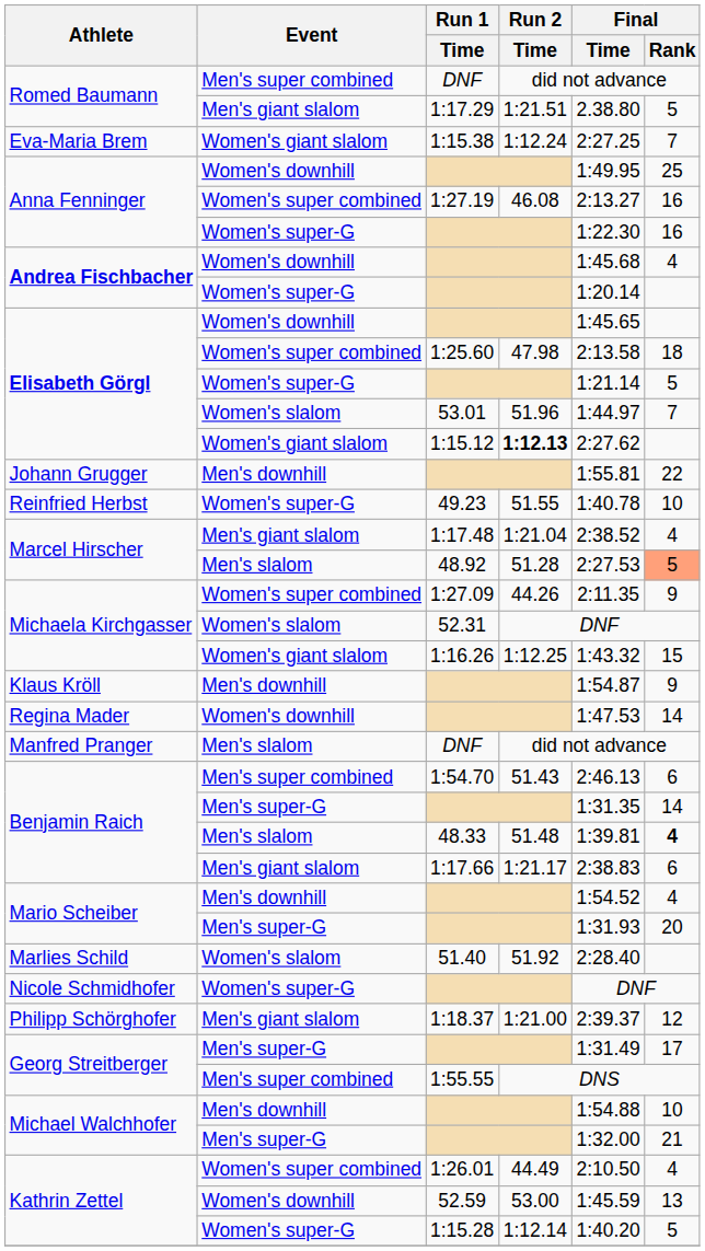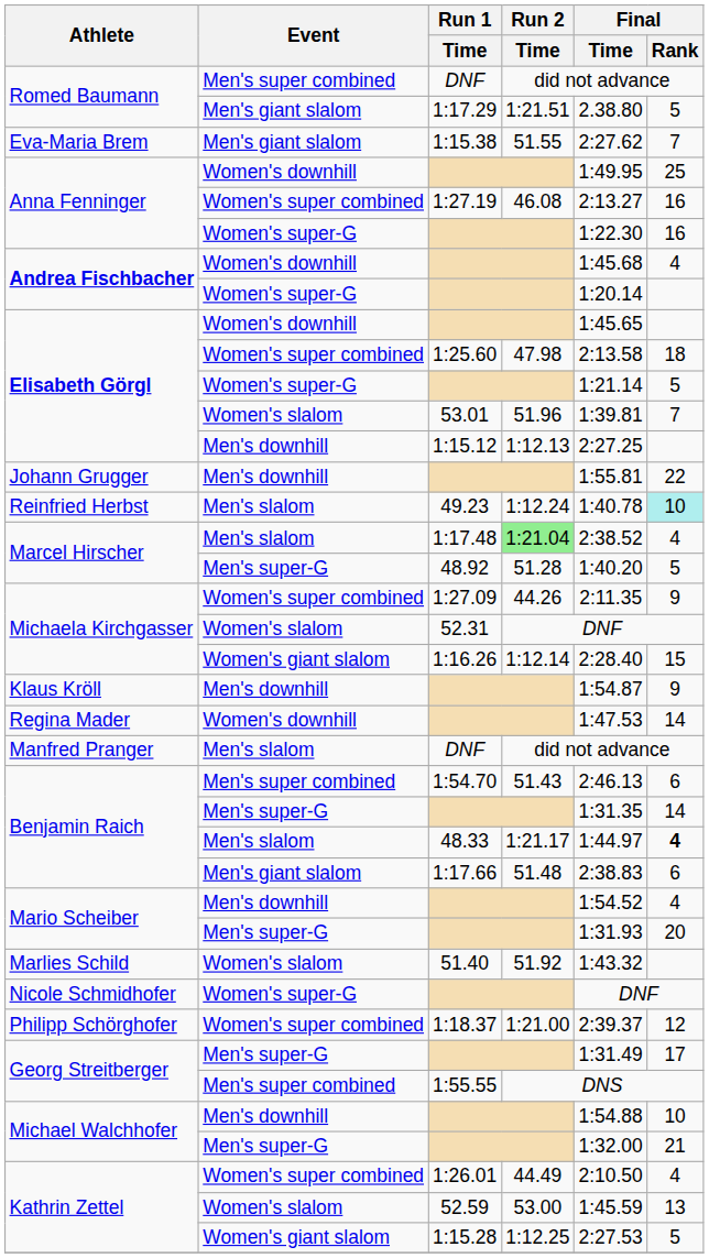1:15.38 | Event: Women's giant slalom -> Men's giant slalom
1:15.38 | Run 2 / Time: 1:12.24 -> 51.55
1:15.38 | Final / Time: 2:27.25 -> 2:27.62
53.01 | Final / Time: 1:44.97 -> 1:39.81
1:15.12 | Event: Women's giant slalom -> Men's downhill
1:15.12 | Run 2 / Time: bold -> normal
1:15.12 | Final / Time: 2:27.62 -> 2:27.25
49.23 | Event: Women's super-G -> Men's slalom
49.23 | Run 2 / Time: 51.55 -> 1:12.24
49.23 | Final / Rank: no background -> paleturquoise background
1:17.48 | Event: Men's giant slalom -> Men's slalom
1:17.48 | Run 2 / Time: no background -> lightgreen background
48.92 | Event: Men's slalom -> Men's super-G
48.92 | Final / Time: 2:27.53 -> 1:40.20
48.92 | Final / Rank: lightsalmon background -> no background
1:16.26 | Run 2 / Time: 1:12.25 -> 1:12.14
1:16.26 | Final / Time: 1:43.32 -> 2:28.40
48.33 | Run 2 / Time: 51.48 -> 1:21.17
48.33 | Final / Time: 1:39.81 -> 1:44.97
1:17.66 | Run 2 / Time: 1:21.17 -> 51.48
51.40 | Final / Time: 2:28.40 -> 1:43.32
1:18.37 | Event: Men's giant slalom -> Women's super combined
52.59 | Event: Women's downhill -> Women's slalom
1:15.28 | Event: Women's super-G -> Women's giant slalom
1:15.28 | Run 2 / Time: 1:12.14 -> 1:12.25
1:15.28 | Final / Time: 1:40.20 -> 2:27.53
